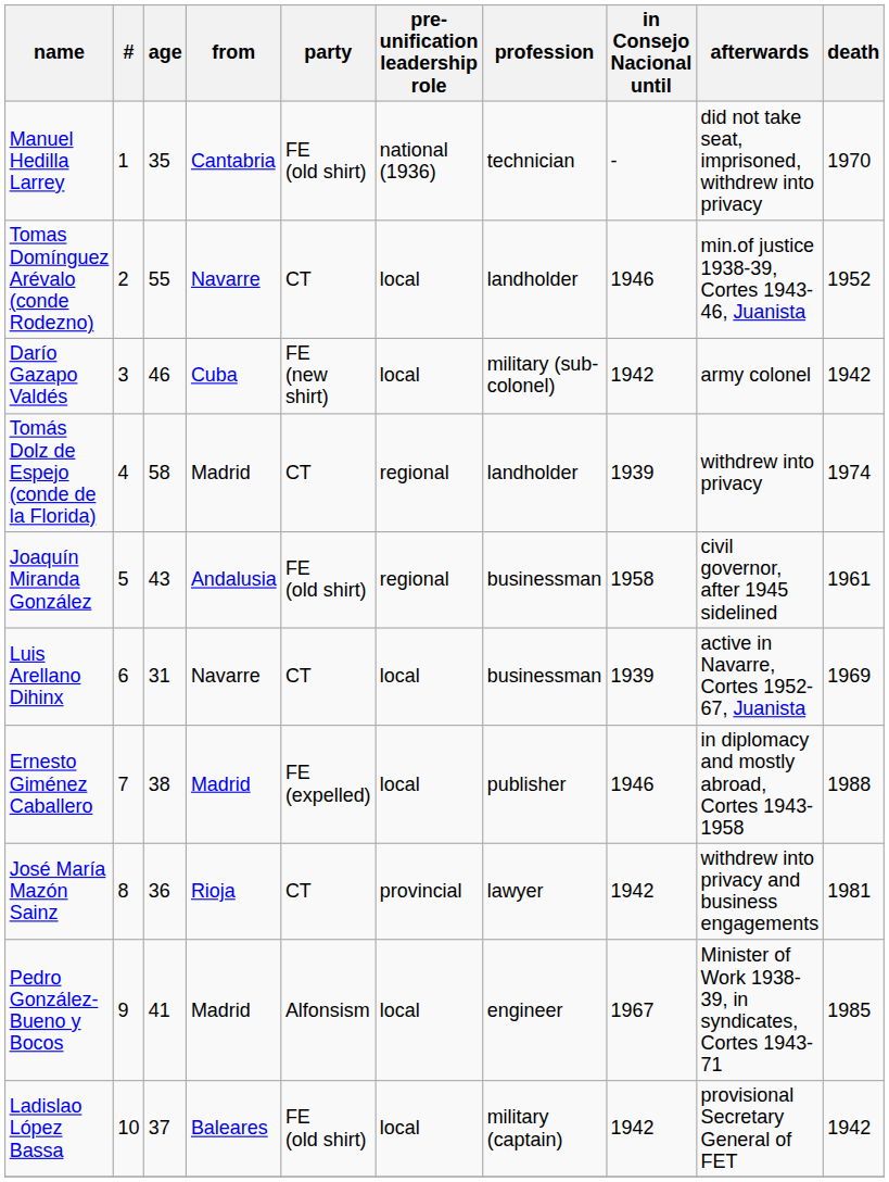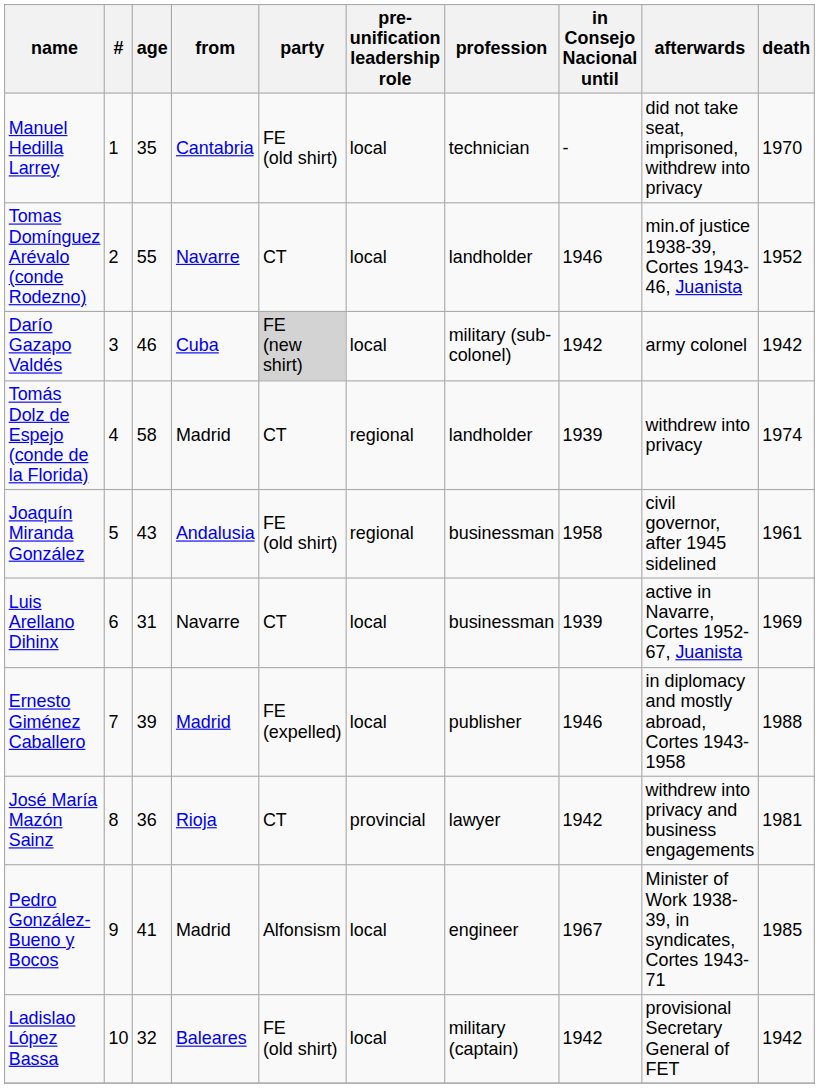Manuel Hedilla Larrey | pre-unification leadership role: national (1936) -> local
Darío Gazapo Valdés | party: no background -> lightgrey background
Ernesto Giménez Caballero | age: 38 -> 39
Ladislao López Bassa | age: 37 -> 32
